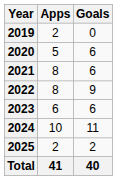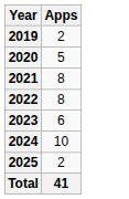- column: Goals | 0 | 6 | 6 | 9 | 6 | 11 | 2 | 40
